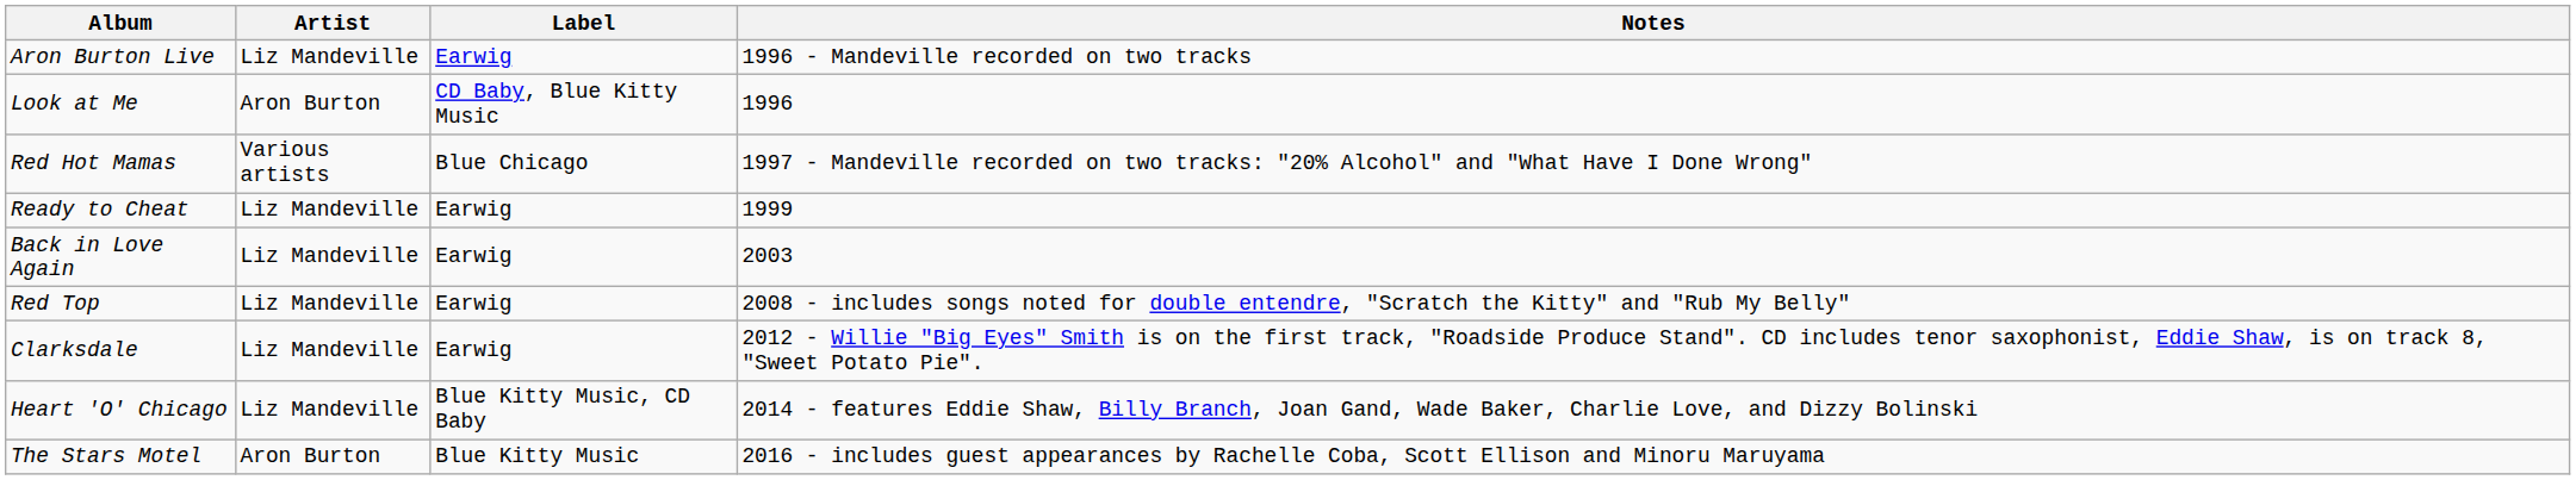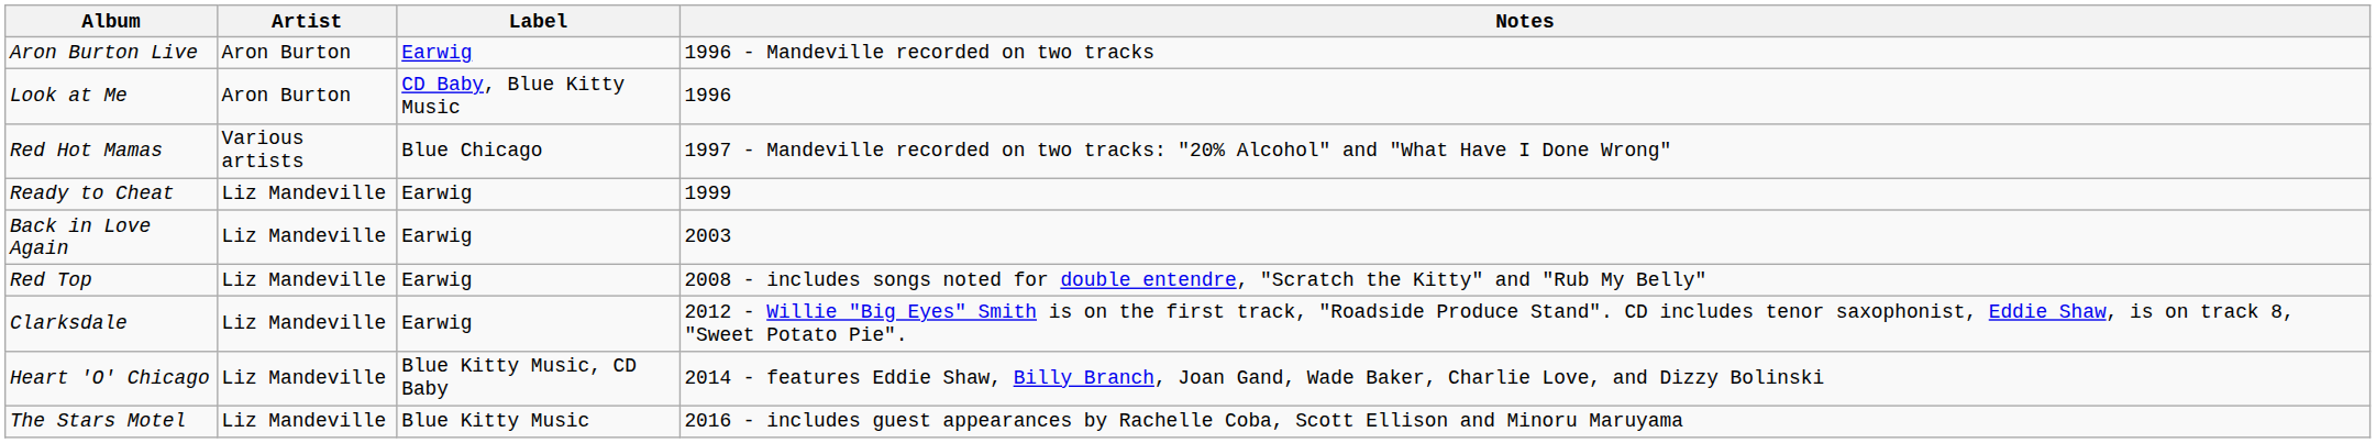Aron Burton Live | Artist: Liz Mandeville -> Aron Burton
The Stars Motel | Artist: Aron Burton -> Liz Mandeville
